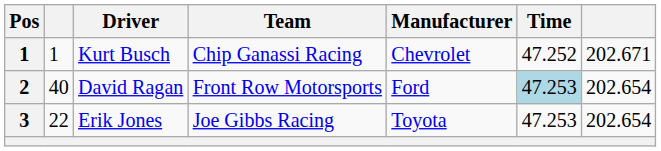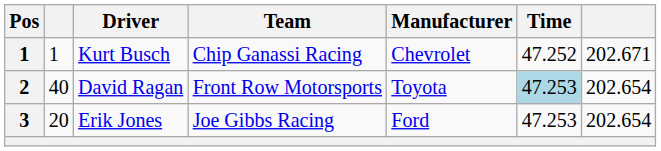David Ragan | Manufacturer: Ford -> Toyota
Erik Jones | column 2: 22 -> 20
Erik Jones | Manufacturer: Toyota -> Ford
